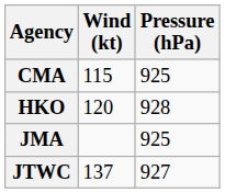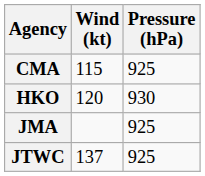HKO | Pressure (hPa): 928 -> 930
JTWC | Pressure (hPa): 927 -> 925
